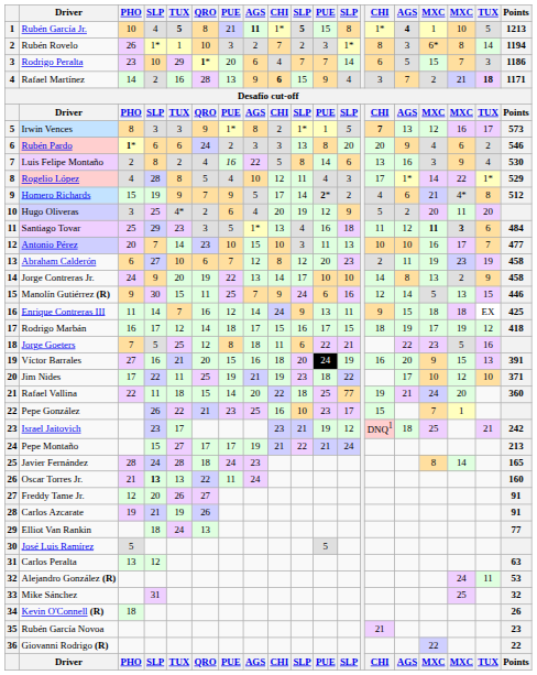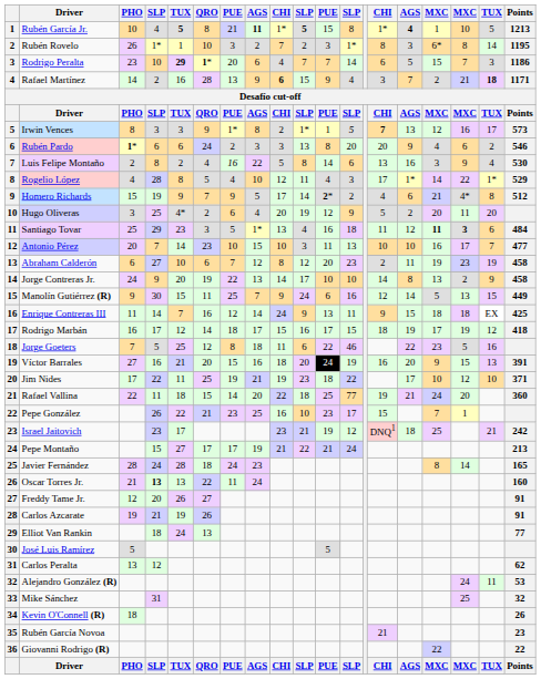Rubén Rovelo | Points: 1194 -> 1195
Rodrigo Peralta | column 5: normal -> bold
Manolín Gutiérrez (R) | Points: 446 -> 449
Jorge Goeters | column 12: 21 -> 46
Carlos Peralta | Points: 63 -> 62
